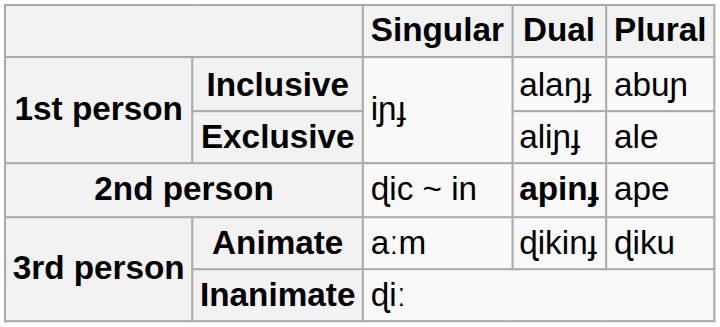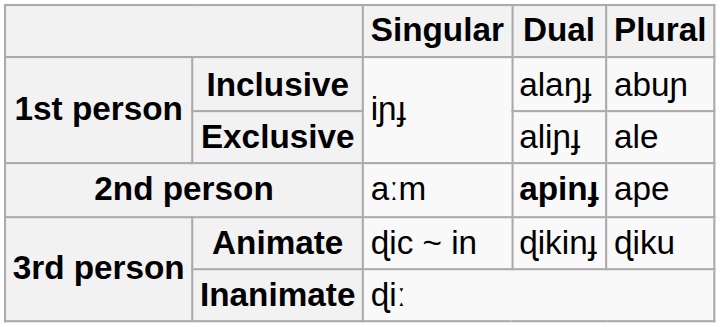2nd person | Singular: ɖic ~ in -> aːm
Animate | Singular: aːm -> ɖic ~ in
